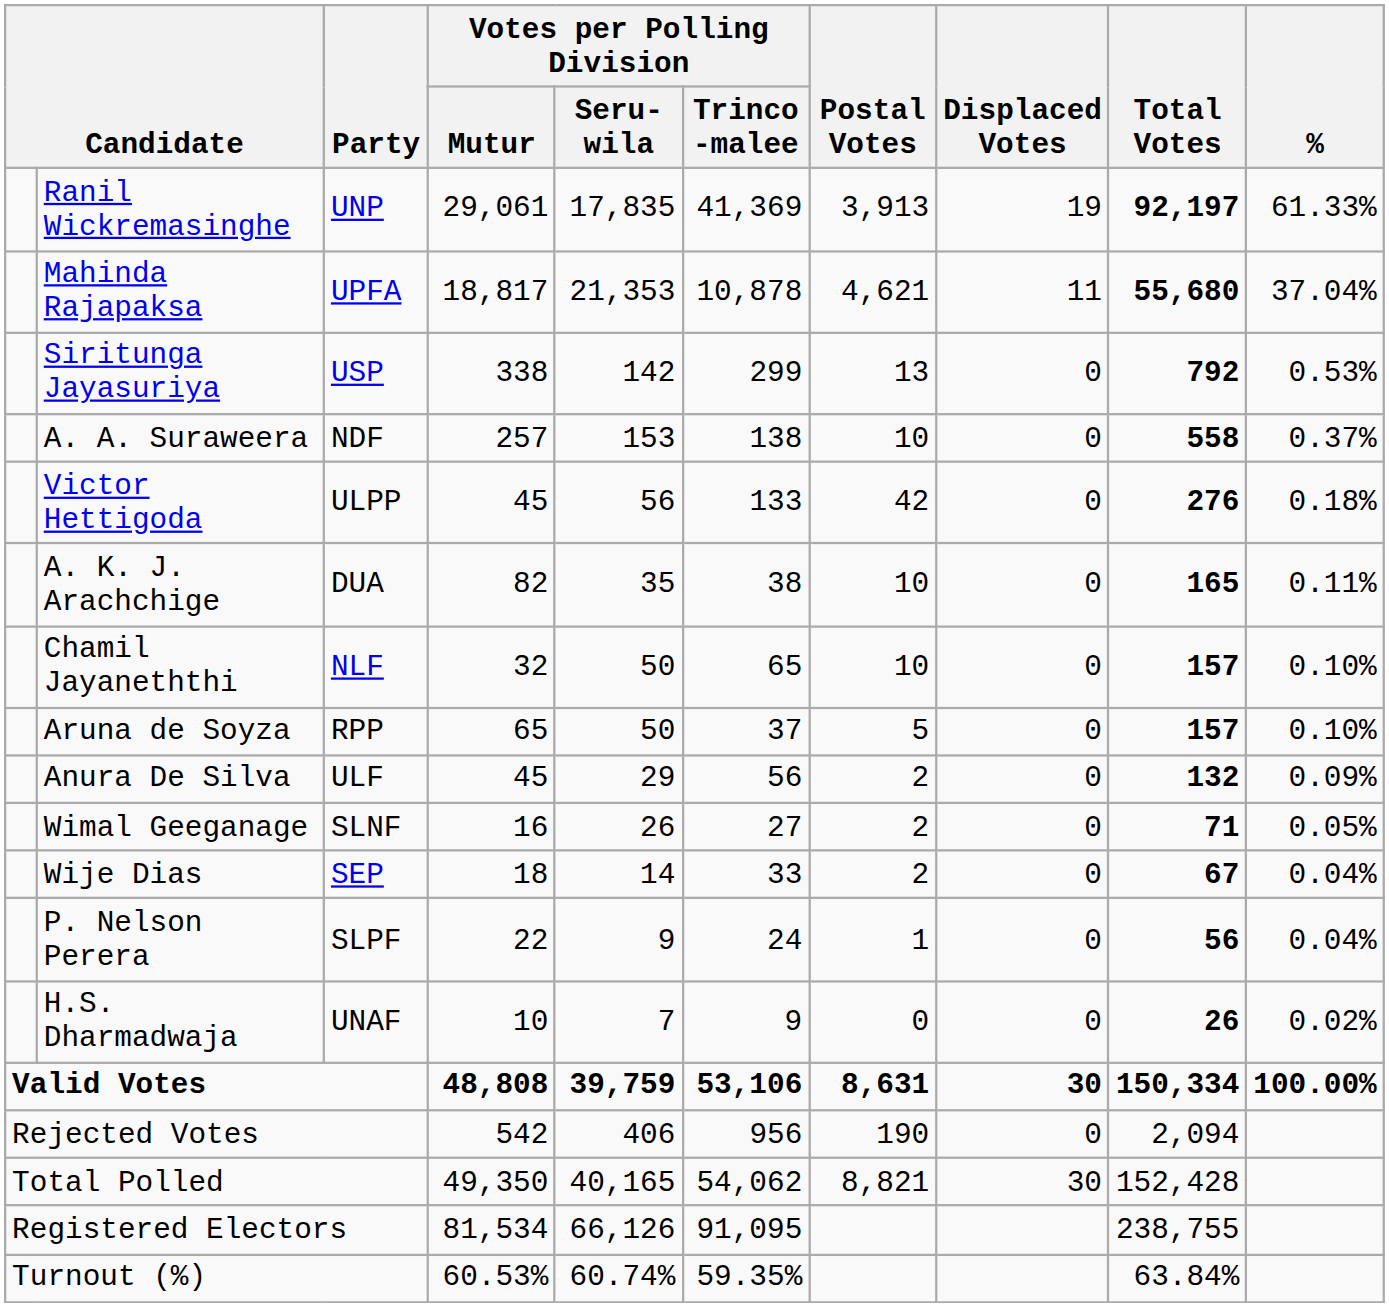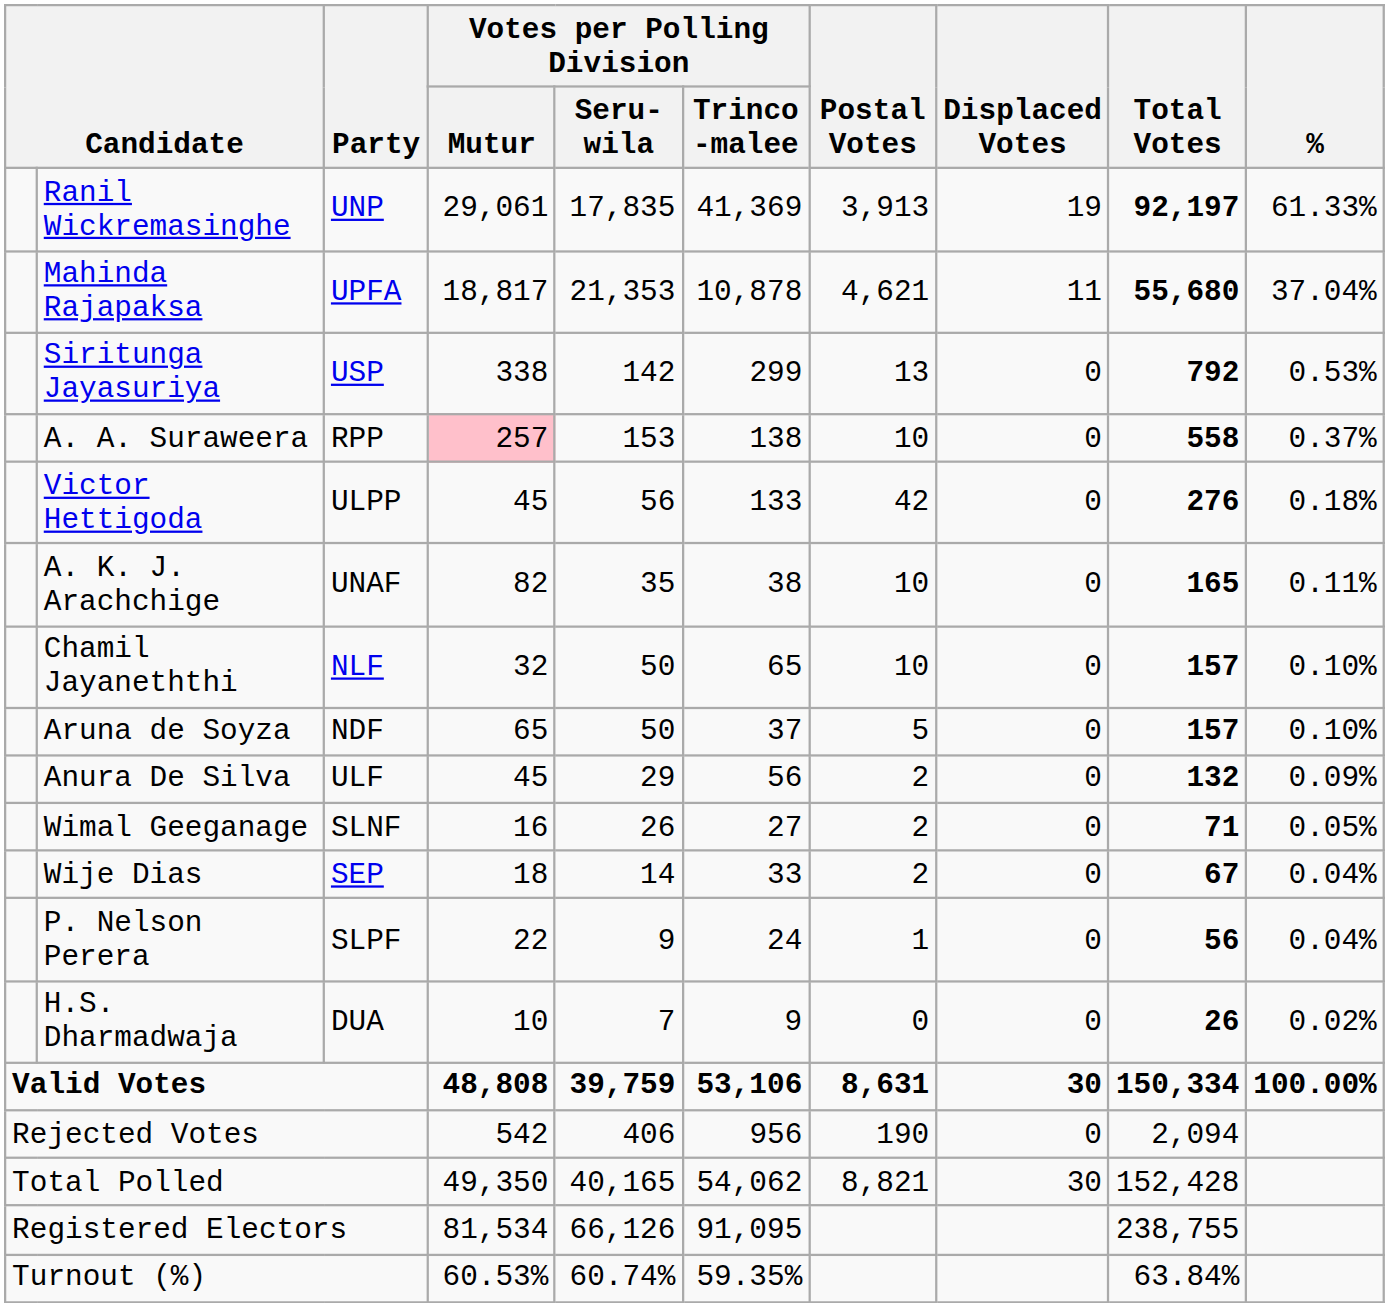A. A. Suraweera | Party: NDF -> RPP
A. A. Suraweera | Votes per Polling Division / Mutur: no background -> pink background
A. K. J. Arachchige | Party: DUA -> UNAF
Aruna de Soyza | Party: RPP -> NDF
H.S. Dharmadwaja | Party: UNAF -> DUA
